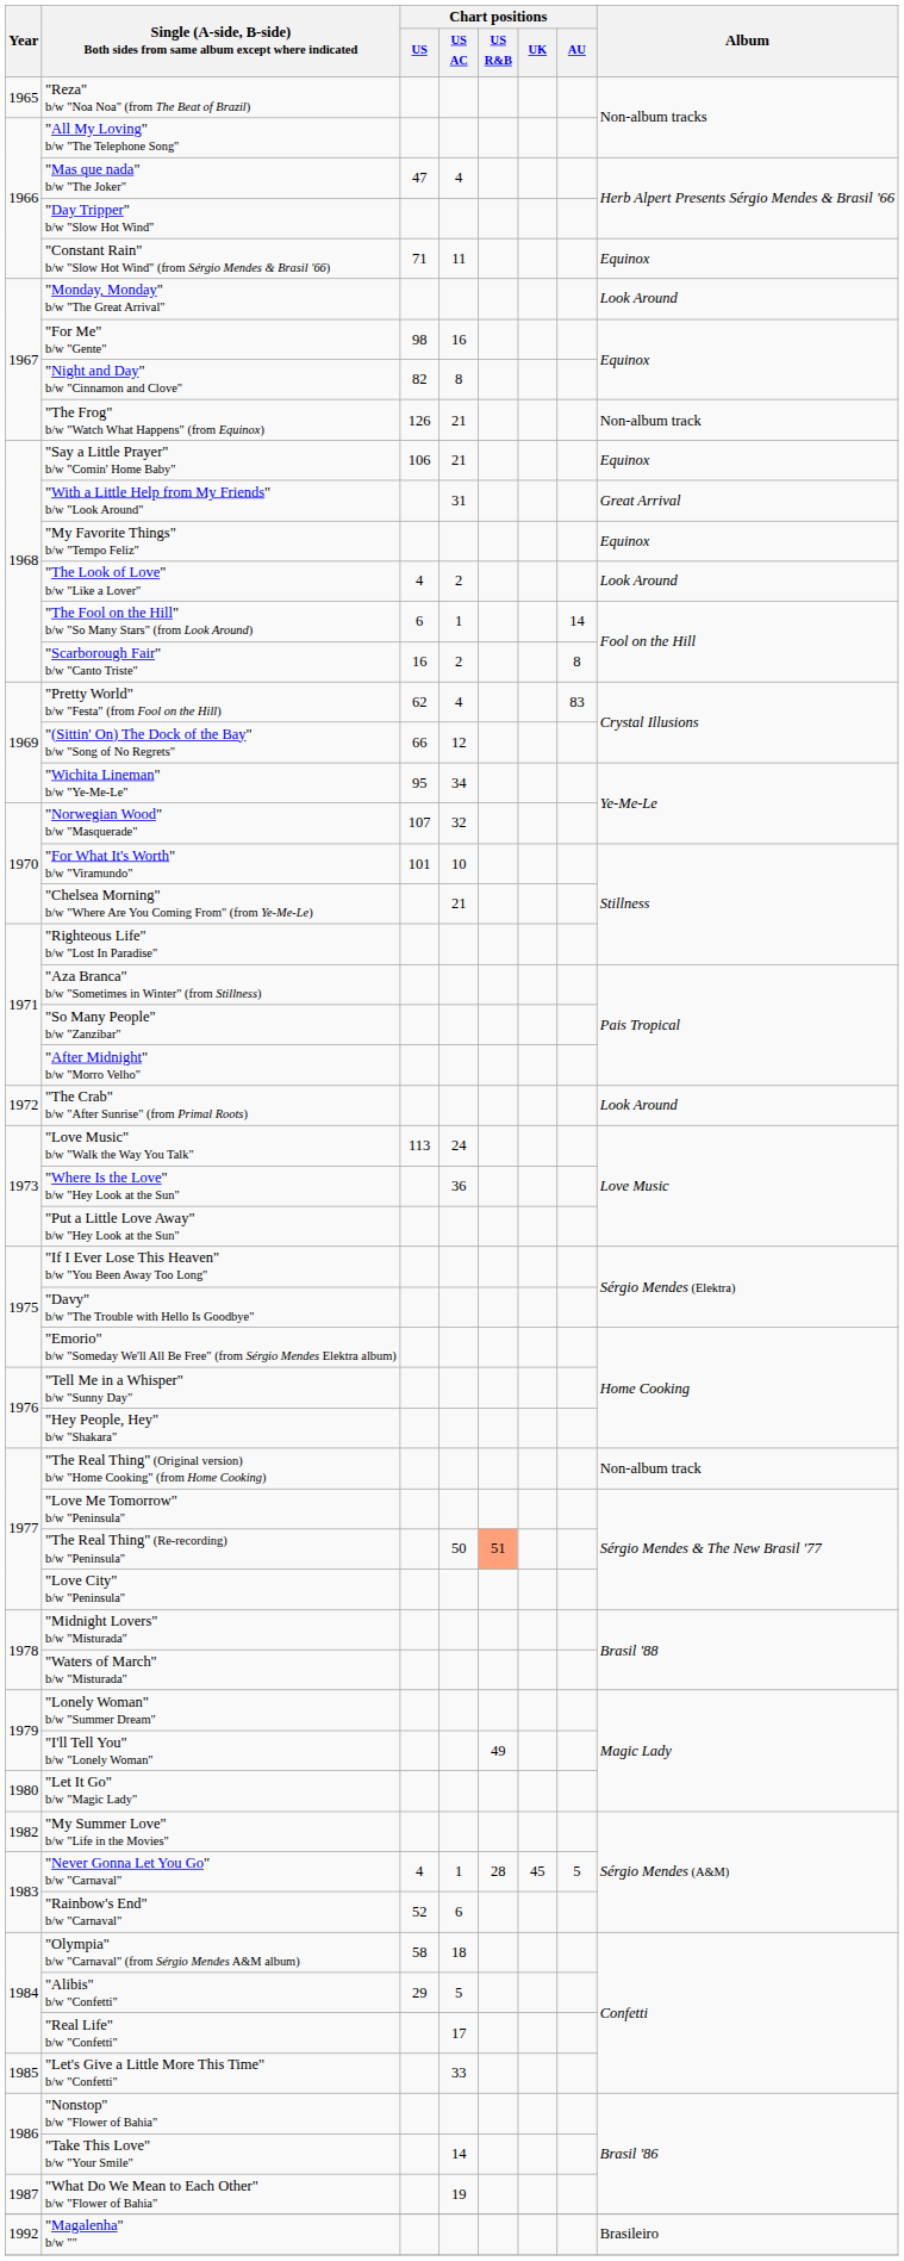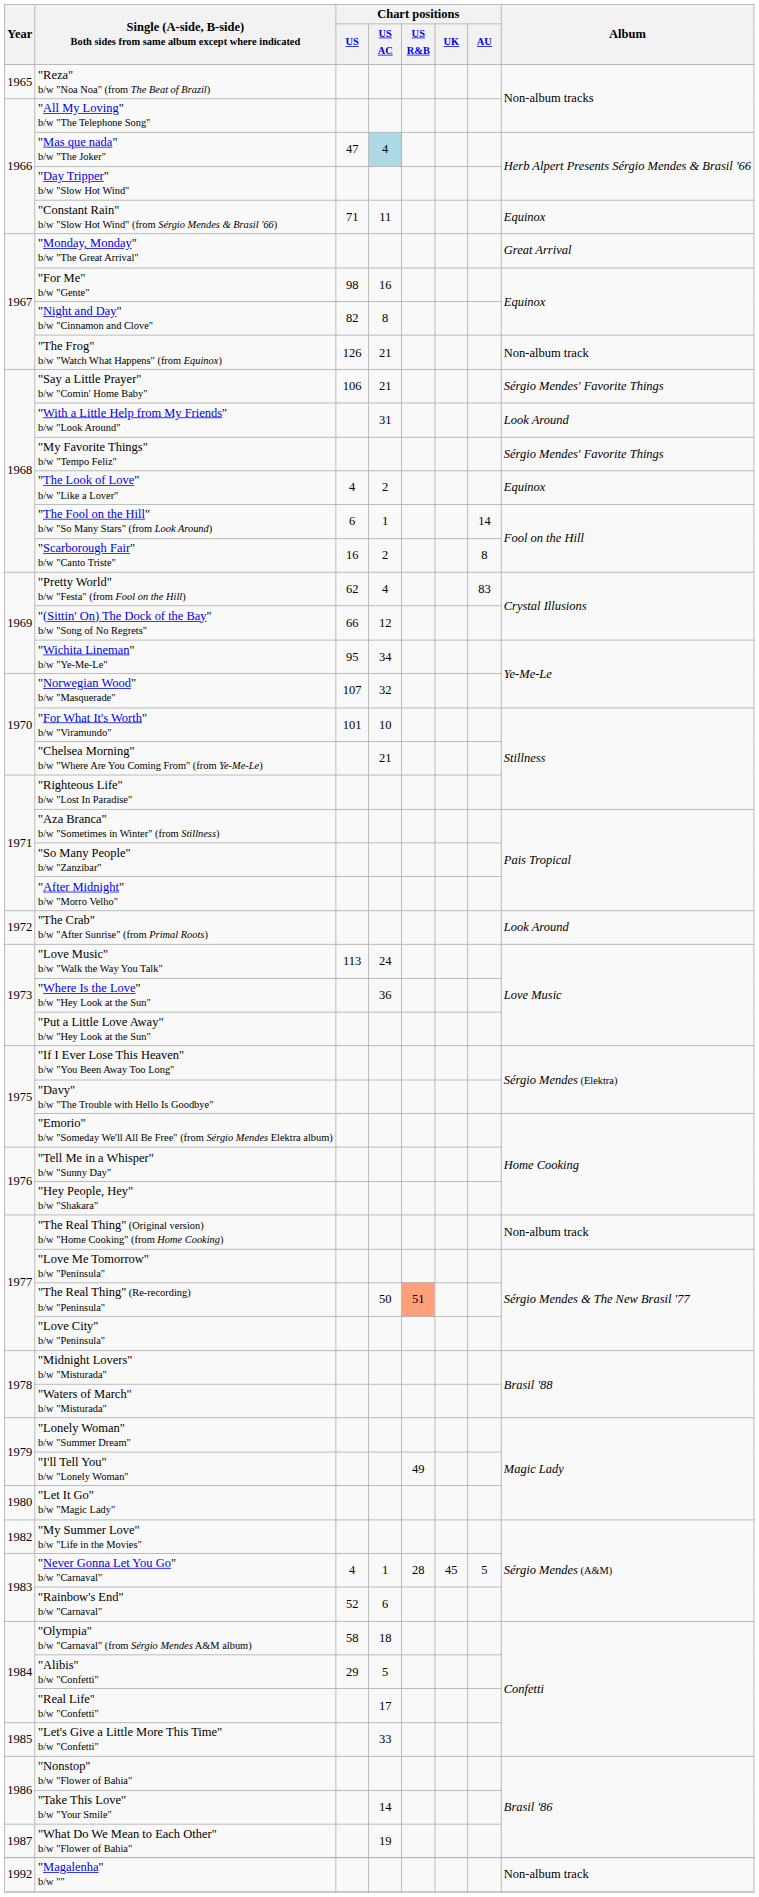"Mas que nada" b/w "The Joker" | Chart positions / US AC: no background -> lightblue background
"Monday, Monday" b/w "The Great Arrival" | Album: Look Around -> Great Arrival
"Say a Little Prayer" b/w "Comin' Home Baby" | Album: Equinox -> Sérgio Mendes' Favorite Things
"With a Little Help from My Friends" b/w "Look Around" | Album: Great Arrival -> Look Around
"My Favorite Things" b/w "Tempo Feliz" | Album: Equinox -> Sérgio Mendes' Favorite Things
"The Look of Love" b/w "Like a Lover" | Album: Look Around -> Equinox
"Magalenha" b/w "" | Album: Brasileiro -> Non-album track
